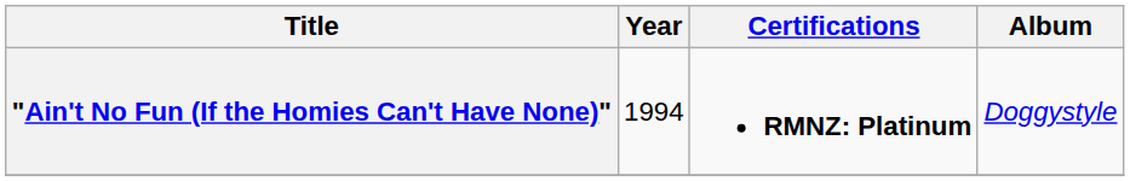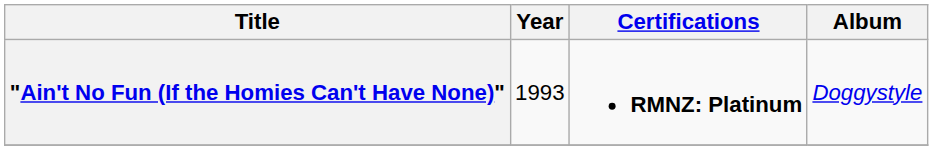"Ain't No Fun (If the Homies Can't Have None)" | Year: 1994 -> 1993
